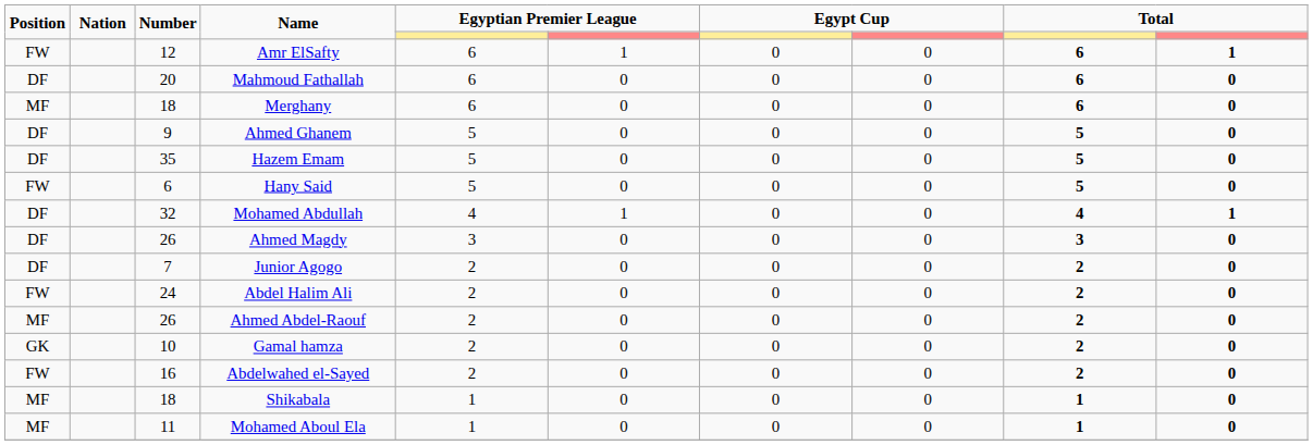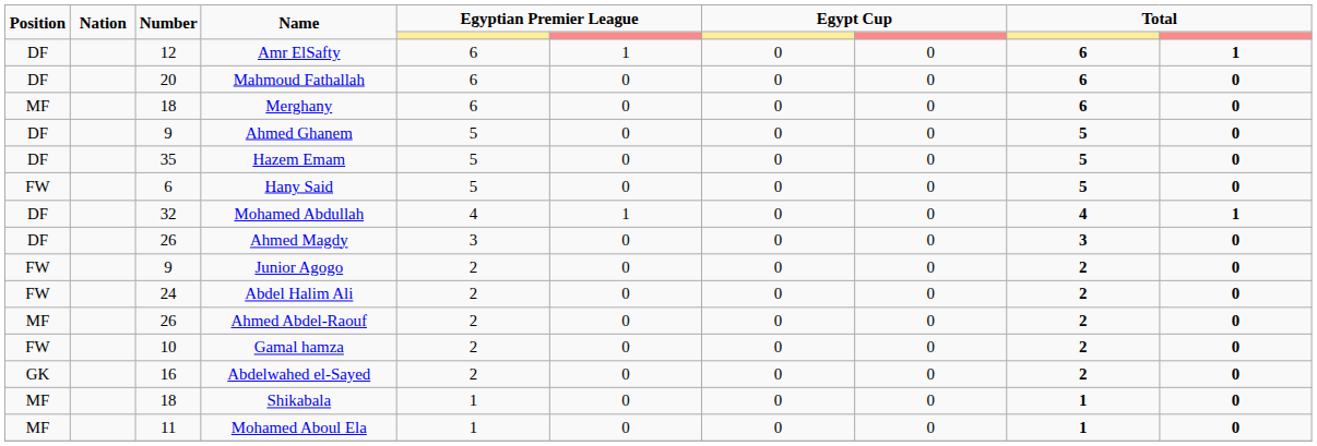Amr ElSafty | Position: FW -> DF
Junior Agogo | Position: DF -> FW
Junior Agogo | Number: 7 -> 9
Gamal hamza | Position: GK -> FW
Abdelwahed el-Sayed | Position: FW -> GK
